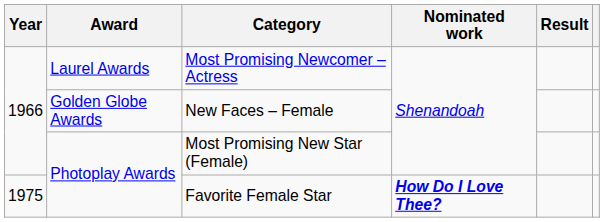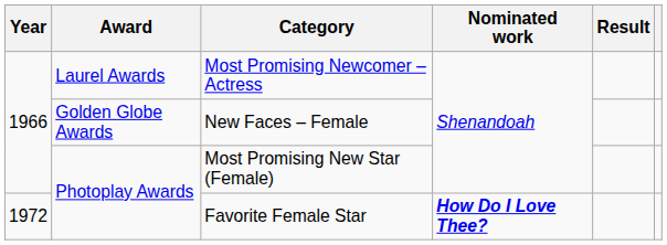Favorite Female Star | Year: 1975 -> 1972
